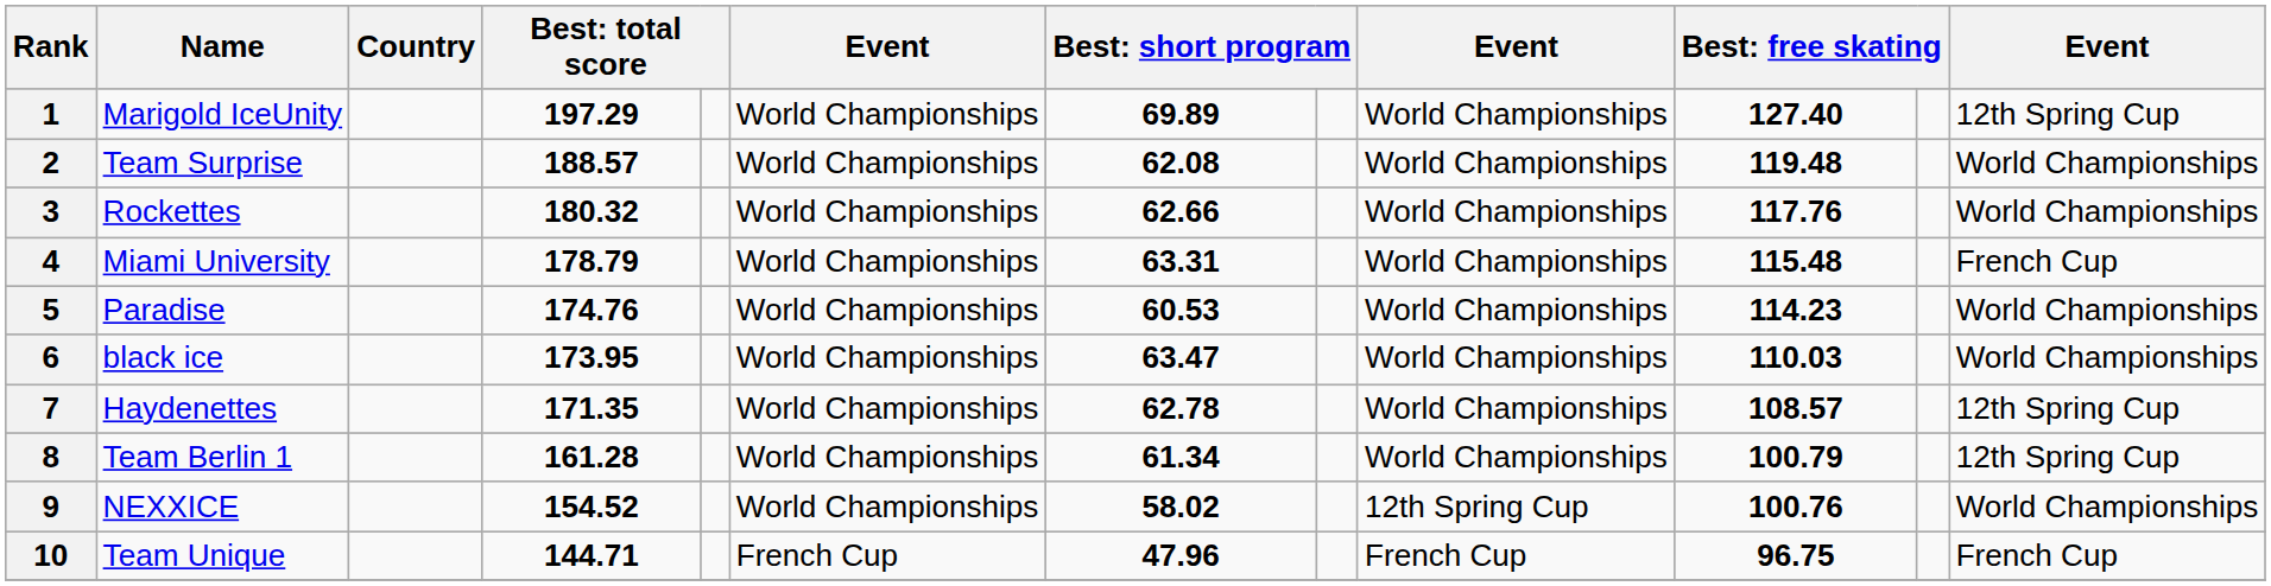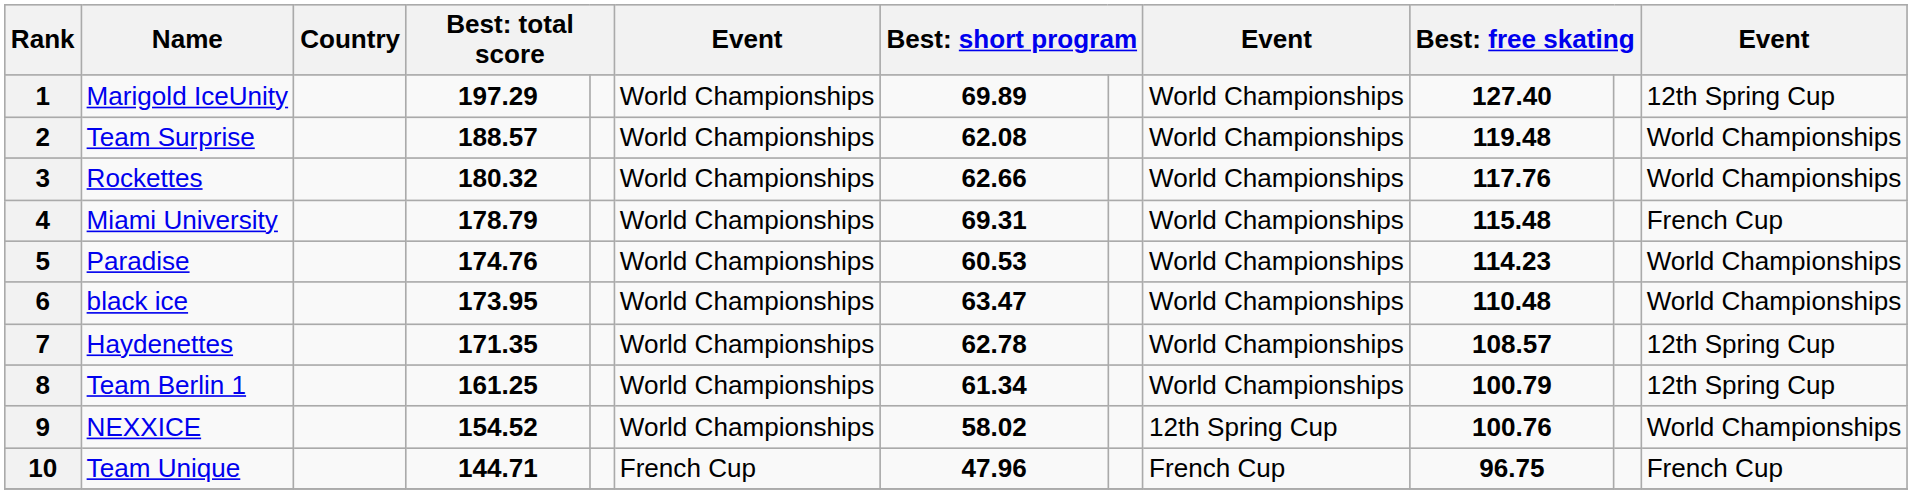4 | column 7: 63.31 -> 69.31
6 | column 10: 110.03 -> 110.48
8 | column 4: 161.28 -> 161.25
